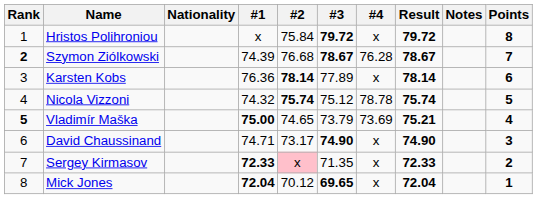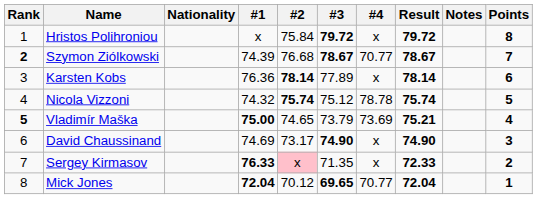Szymon Ziólkowski | #4: 76.28 -> 70.77
David Chaussinand | #1: 74.71 -> 74.69
Sergey Kirmasov | #1: 72.33 -> 76.33
Mick Jones | #4: x -> 70.77
